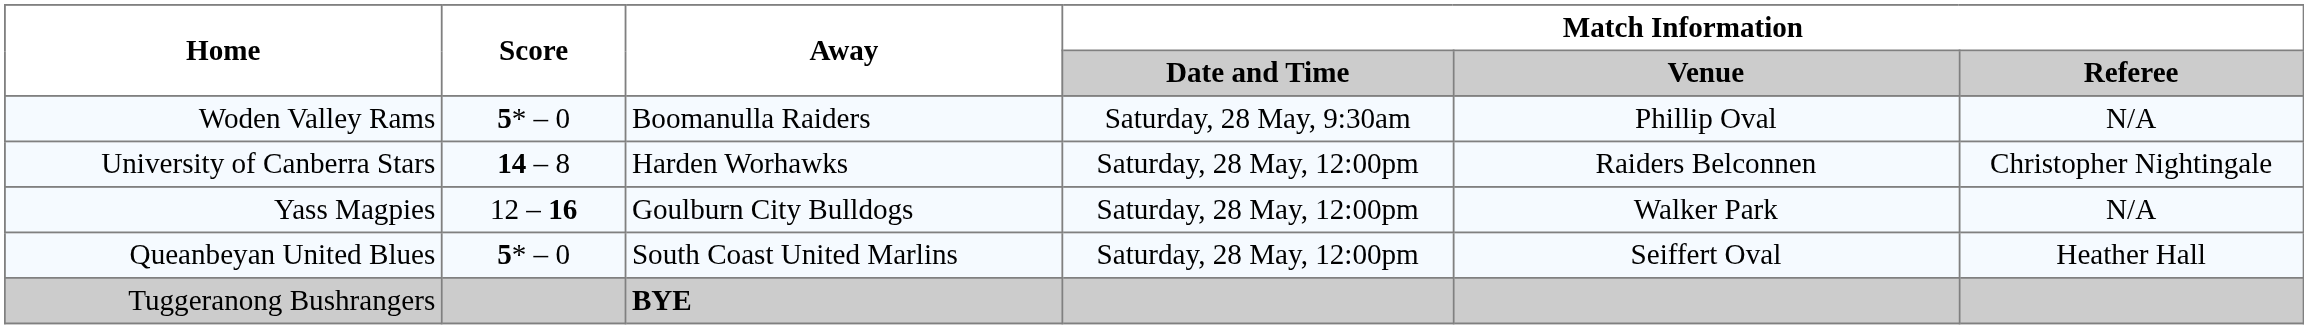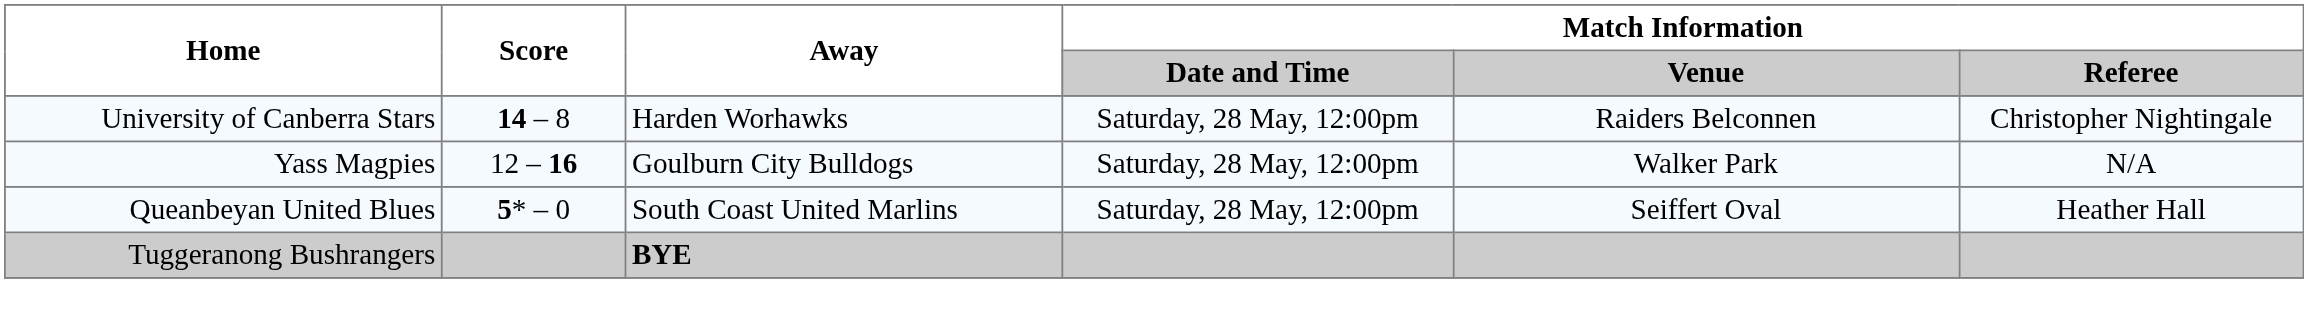- row: Woden Valley Rams | 5* – 0 | Boomanulla Raiders | Saturday, 28 May, 9:30am | Phillip Oval | N/A
